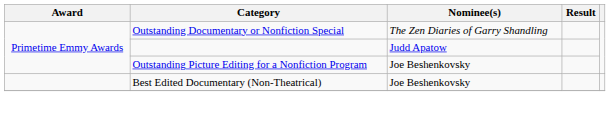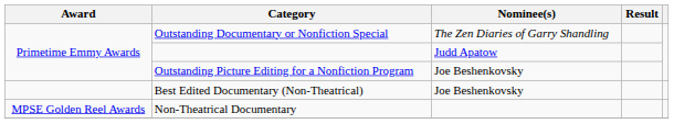+ row: MPSE Golden Reel Awards | Non-Theatrical Documentary
